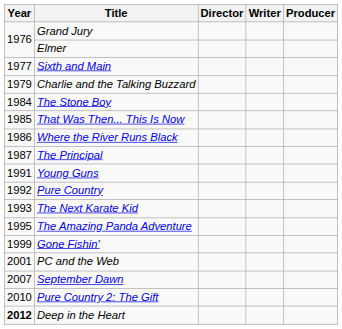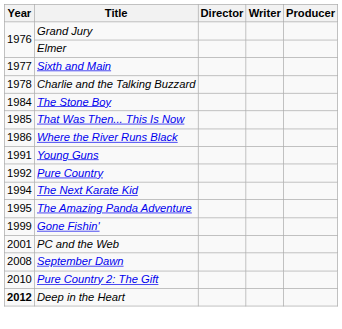Charlie and the Talking Buzzard | Year: 1979 -> 1978
- row: 1987 | The Principal
The Next Karate Kid | Year: 1993 -> 1994
September Dawn | Year: 2007 -> 2008
